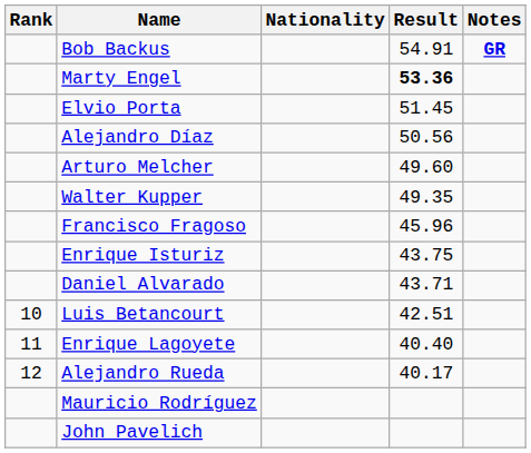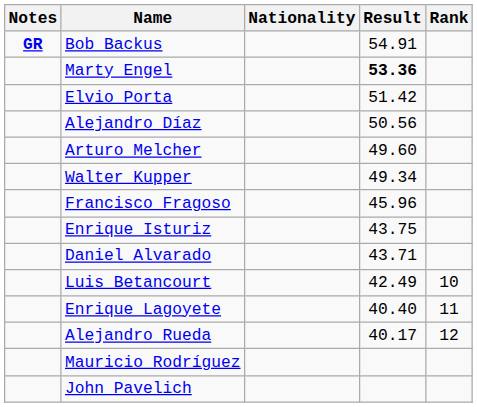columns swapped: Rank <-> Notes
Elvio Porta | Result: 51.45 -> 51.42
Walter Kupper | Result: 49.35 -> 49.34
Luis Betancourt | Result: 42.51 -> 42.49
